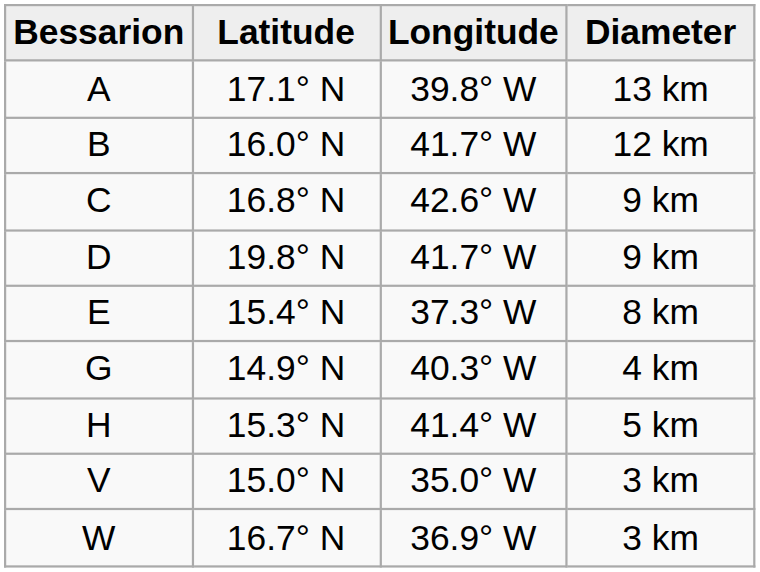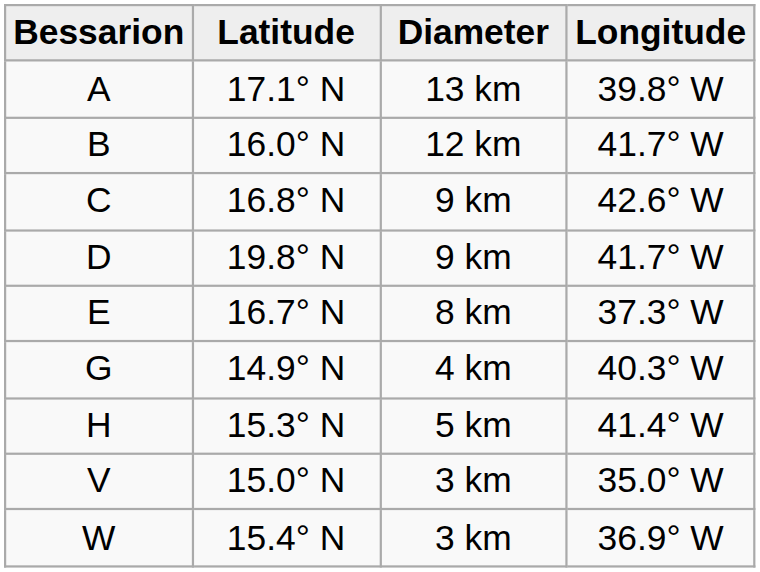columns swapped: Longitude <-> Diameter
E | Latitude: 15.4° N -> 16.7° N
W | Latitude: 16.7° N -> 15.4° N
